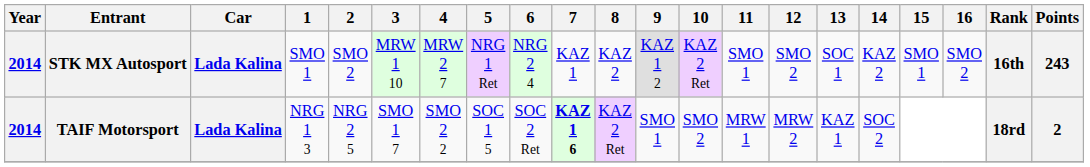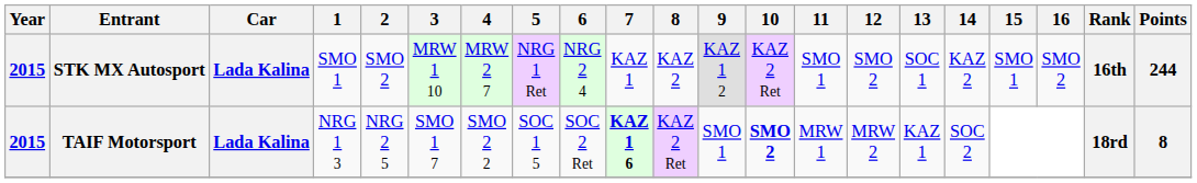STK MX Autosport | Year: 2014 -> 2015
STK MX Autosport | Points: 243 -> 244
TAIF Motorsport | Year: 2014 -> 2015
TAIF Motorsport | 10: normal -> bold
TAIF Motorsport | Points: 2 -> 8
